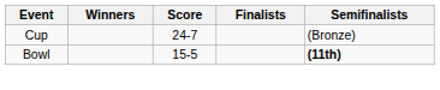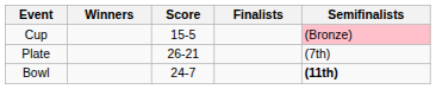Cup | Score: 24-7 -> 15-5
Cup | Semifinalists: no background -> pink background
+ row: Plate | 26-21 | (7th)
Bowl | Score: 15-5 -> 24-7
